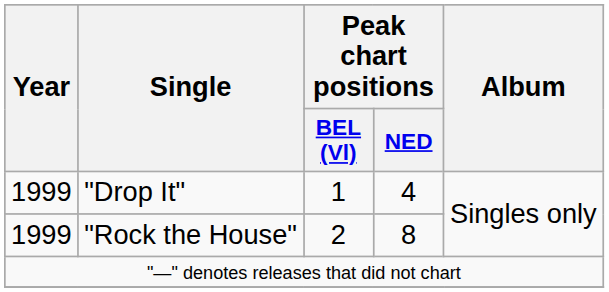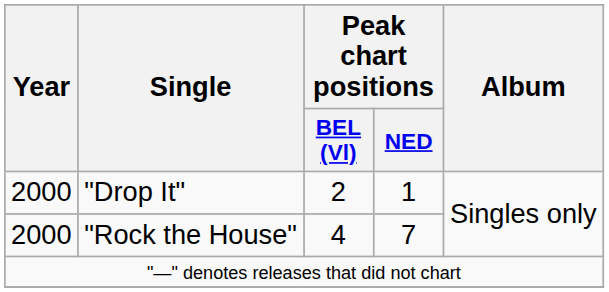"Drop It" | Year: 1999 -> 2000
"Drop It" | Peak chart positions / BEL (Vl): 1 -> 2
"Drop It" | Peak chart positions / NED: 4 -> 1
"Rock the House" | Year: 1999 -> 2000
"Rock the House" | Peak chart positions / BEL (Vl): 2 -> 4
"Rock the House" | Peak chart positions / NED: 8 -> 7
